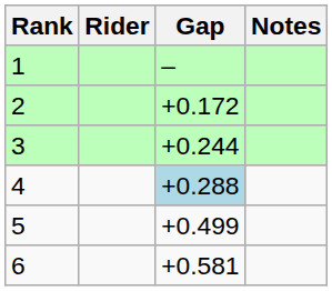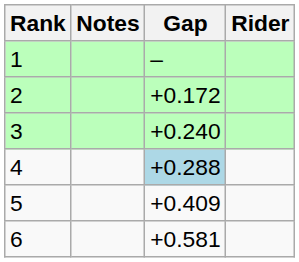columns swapped: Rider <-> Notes
3 | Gap: +0.244 -> +0.240
5 | Gap: +0.499 -> +0.409
